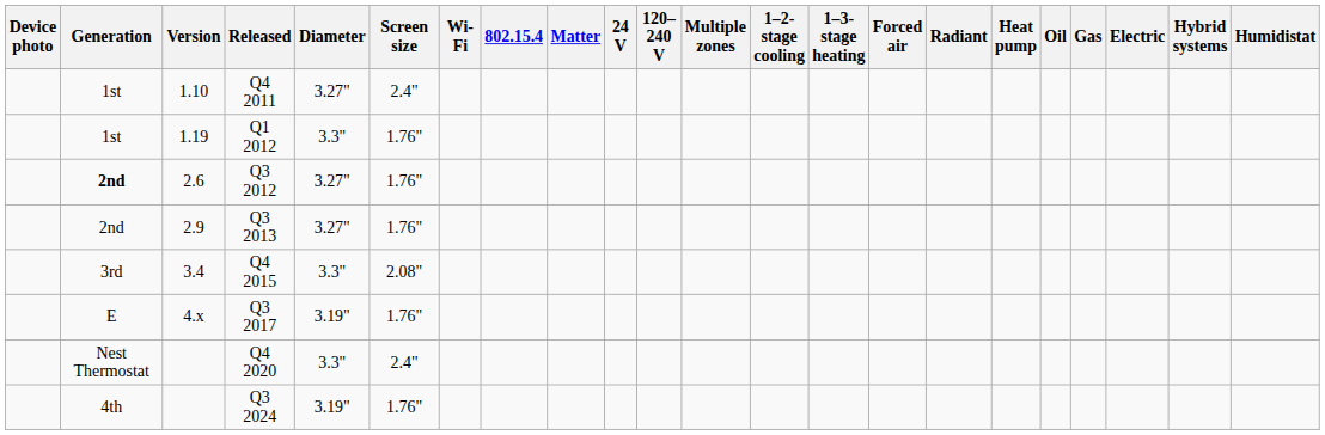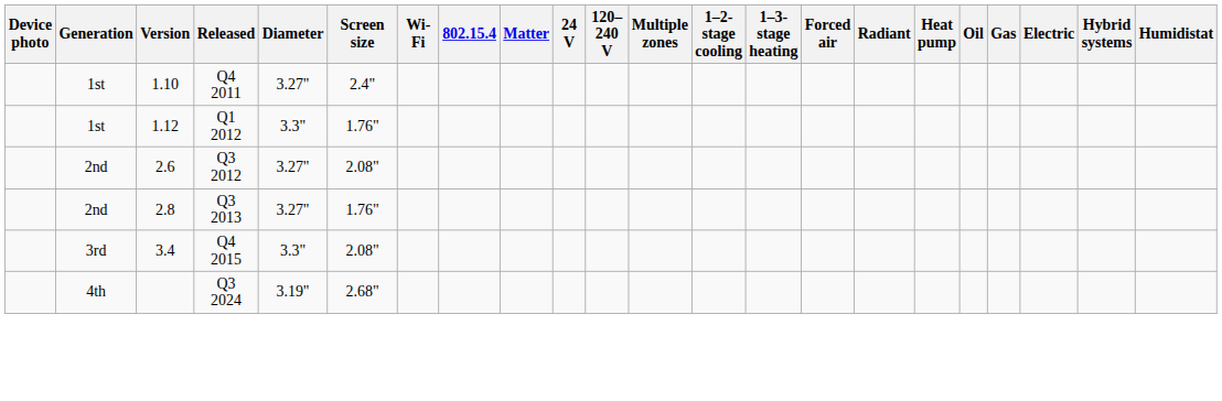Q1 2012 | Version: 1.19 -> 1.12
Q3 2012 | Generation: bold -> normal
Q3 2012 | Screen size: 1.76" -> 2.08"
Q3 2013 | Version: 2.9 -> 2.8
- row: E | 4.x | Q3 2017 | 3.19" | 1.76"
- row: Nest Thermostat | Q4 2020 | 3.3" | 2.4"
Q3 2024 | Screen size: 1.76" -> 2.68"
